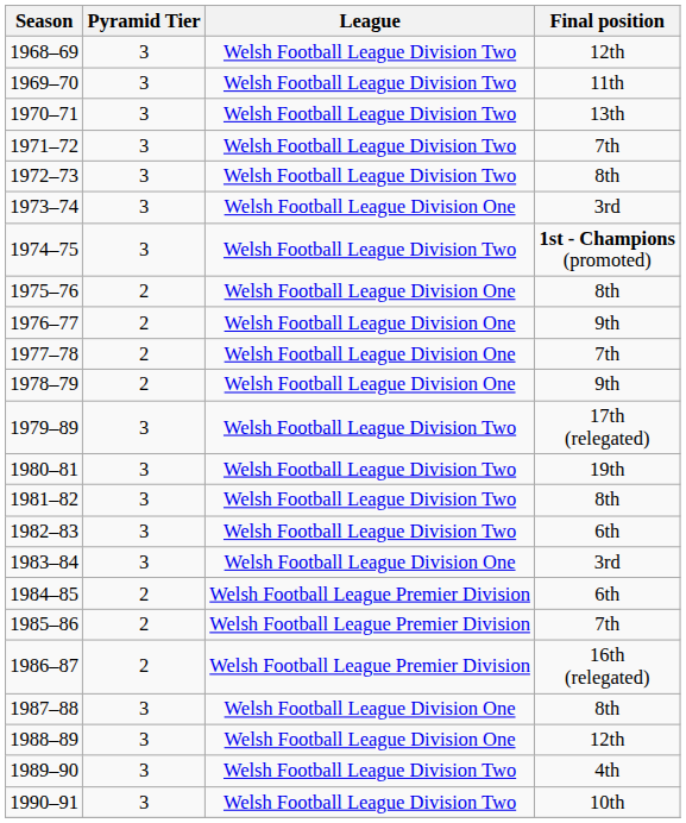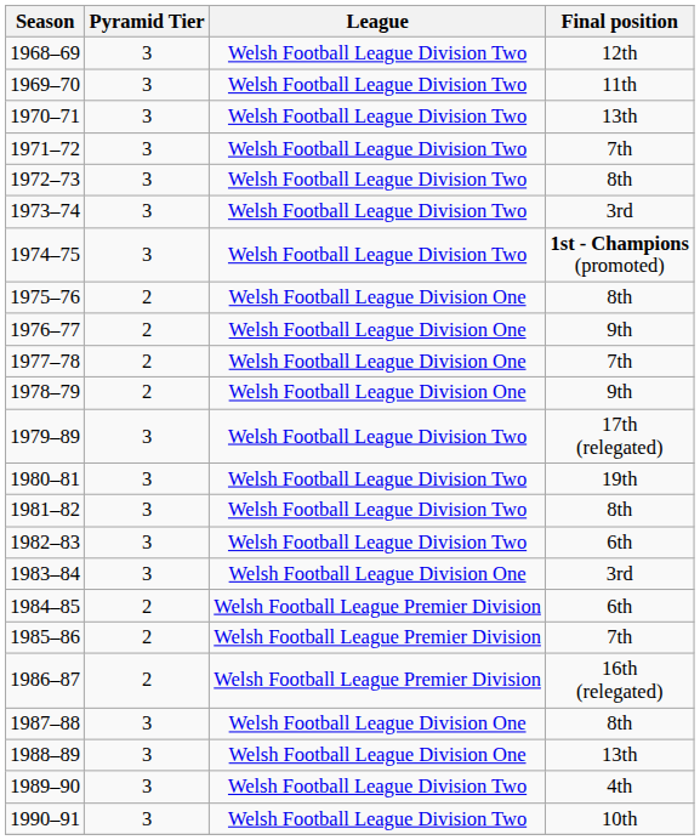1973–74 | League: Welsh Football League Division One -> Welsh Football League Division Two
1988–89 | Final position: 12th -> 13th
